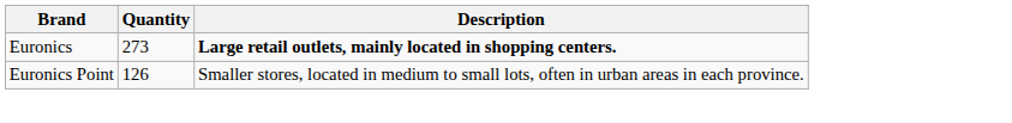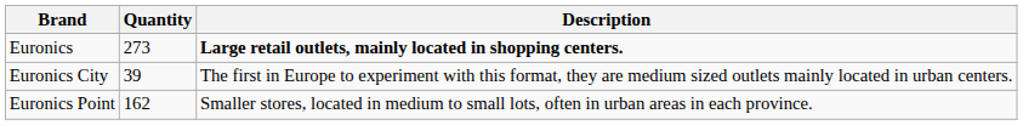+ row: Euronics City | 39 | The first in Europe to experiment with this format, they are medium sized outlets mainly located in urban centers.
Euronics Point | Quantity: 126 -> 162
